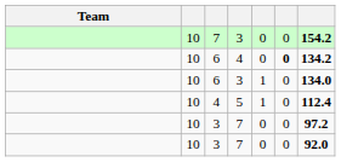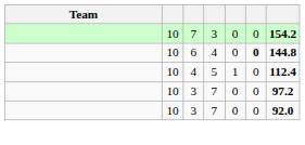6 / 4 | column 7: 134.2 -> 144.8
- row: 10 | 6 | 3 | 1 | 0 | 134.0
